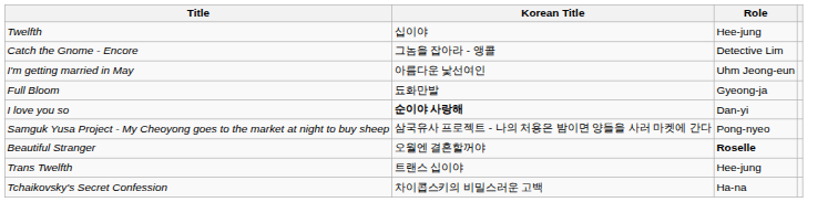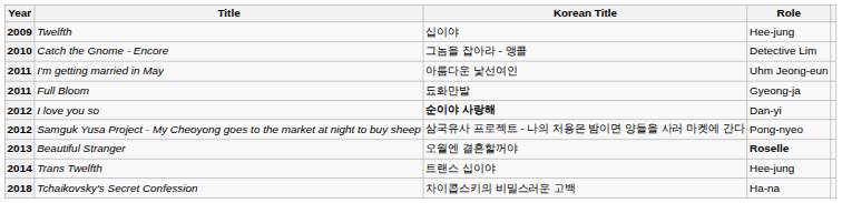+ column: Year | 2009 | 2010 | 2011 | 2011 | 2012 | 2012 | 2013 | 2014 | 2018
